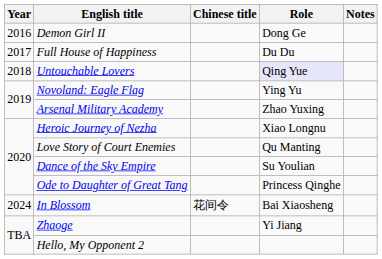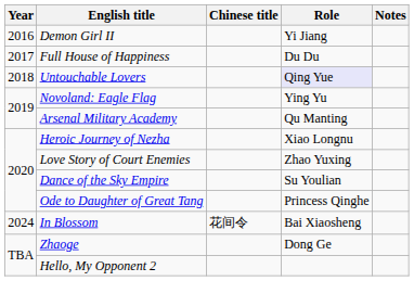Demon Girl II | Role: Dong Ge -> Yi Jiang
Arsenal Military Academy | Role: Zhao Yuxing -> Qu Manting
Love Story of Court Enemies | Role: Qu Manting -> Zhao Yuxing
Zhaoge | Role: Yi Jiang -> Dong Ge
